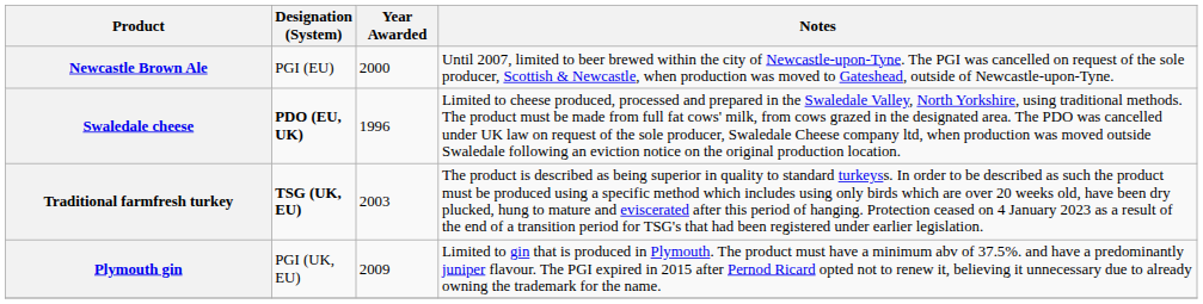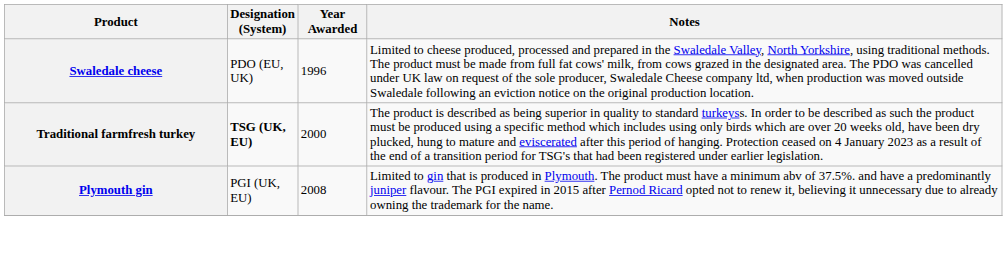- row: Newcastle Brown Ale | PGI (EU) | 2000 | Until 2007, limited to beer brewed within the city of Newcastle-upon-Tyne. The PGI was cancelled on request of the sole producer, Scottish & Newcastle, when production was moved to Gateshead, outside of Newcastle-upon-Tyne.
Swaledale cheese | Designation (System): bold -> normal
Traditional farmfresh turkey | Year Awarded: 2003 -> 2000
Plymouth gin | Year Awarded: 2009 -> 2008
